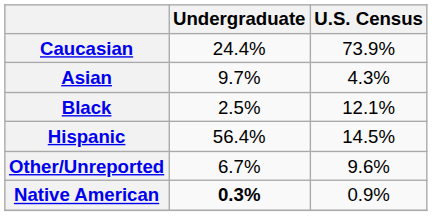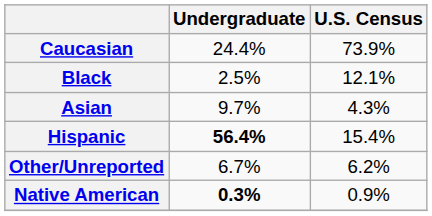rows swapped: Black <-> Asian
Hispanic | Undergraduate: normal -> bold
Hispanic | U.S. Census: 14.5% -> 15.4%
Other/Unreported | U.S. Census: 9.6% -> 6.2%
